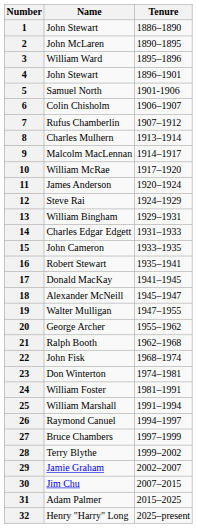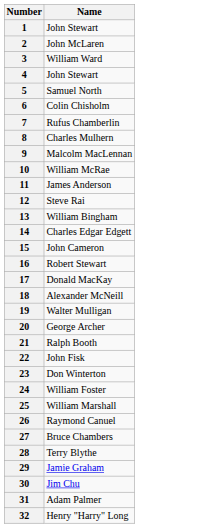- column: Tenure | 1886–1890 | 1890–1895 | 1895–1896 | 1896–1901 | 1901-1906 | 1906–1907 | 1907–1912 | 1913–1914 | 1914–1917 | 1917–1920 | 1920–1924 | 1924–1929 | 1929–1931 | 1931–1933 | 1933–1935 | 1935–1941 | 1941–1945 | 1945–1947 | 1947–1955 | 1955–1962 | 1962–1968 | 1968–1974 | 1974–1981 | 1981–1991 | 1991–1994 | 1994–1997 | 1997–1999 | 1999–2002 | 2002–2007 | 2007–2015 | 2015–2025 | 2025–present
